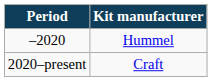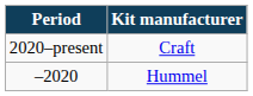rows swapped: –2020 <-> 2020–present
